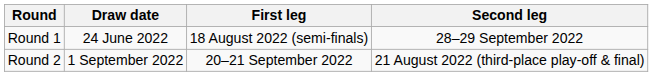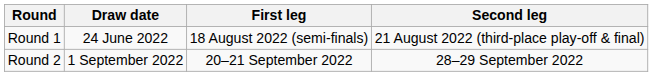Round 1 | Second leg: 28–29 September 2022 -> 21 August 2022 (third-place play-off & final)
Round 2 | Second leg: 21 August 2022 (third-place play-off & final) -> 28–29 September 2022
